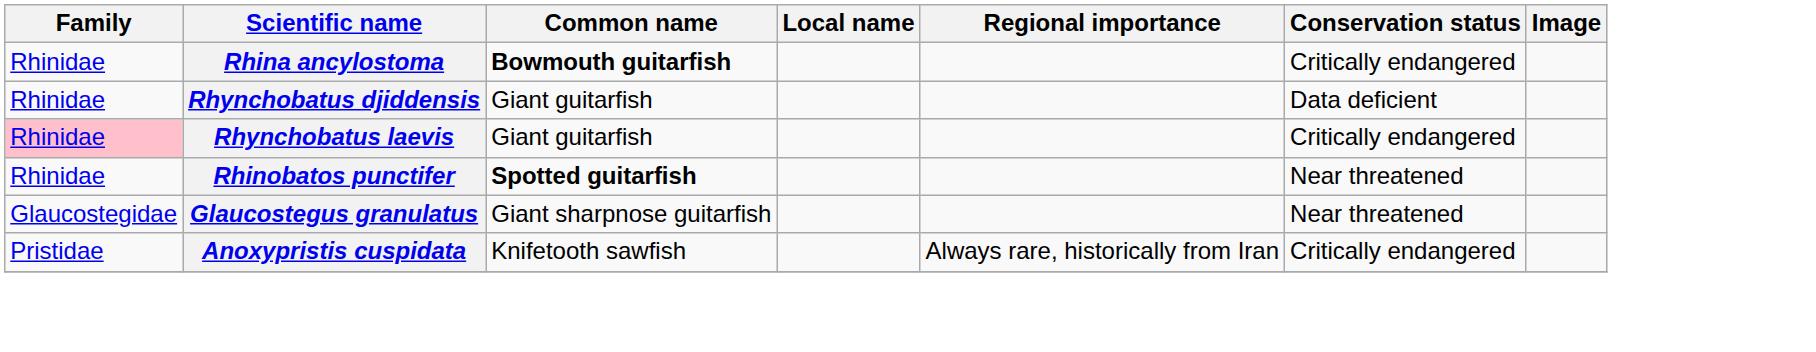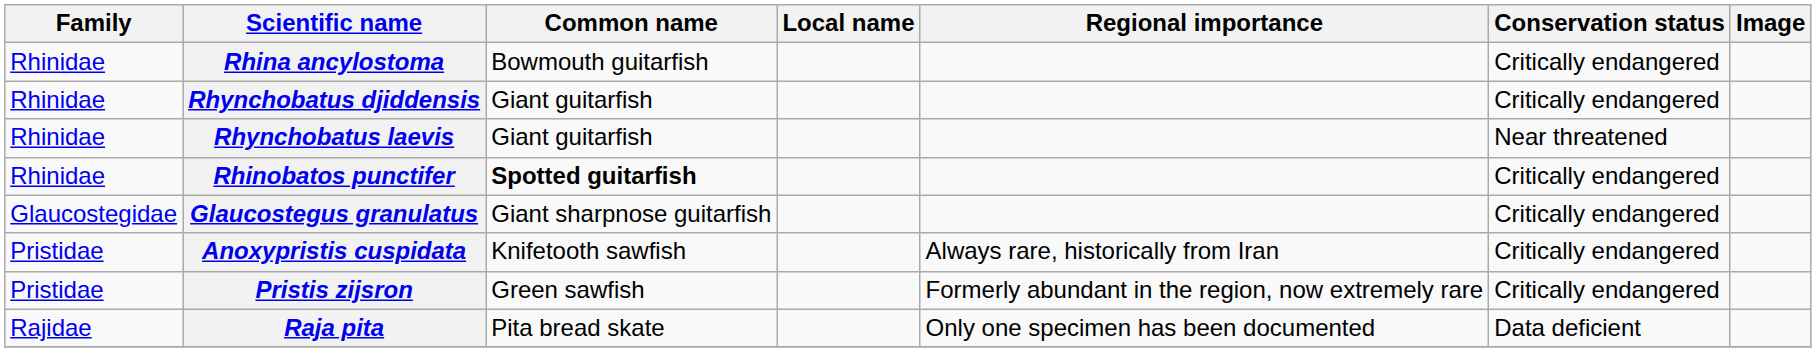Rhina ancylostoma | Common name: bold -> normal
Rhynchobatus djiddensis | Conservation status: Data deficient -> Critically endangered
Rhynchobatus laevis | Family: pink background -> no background
Rhynchobatus laevis | Conservation status: Critically endangered -> Near threatened
Rhinobatos punctifer | Conservation status: Near threatened -> Critically endangered
Glaucostegus granulatus | Conservation status: Near threatened -> Critically endangered
+ row: Pristidae | Pristis zijsron | Green sawfish | Formerly abundant in the region, now extremely rare | Critically endangered
+ row: Rajidae | Raja pita | Pita bread skate | Only one specimen has been documented | Data deficient
